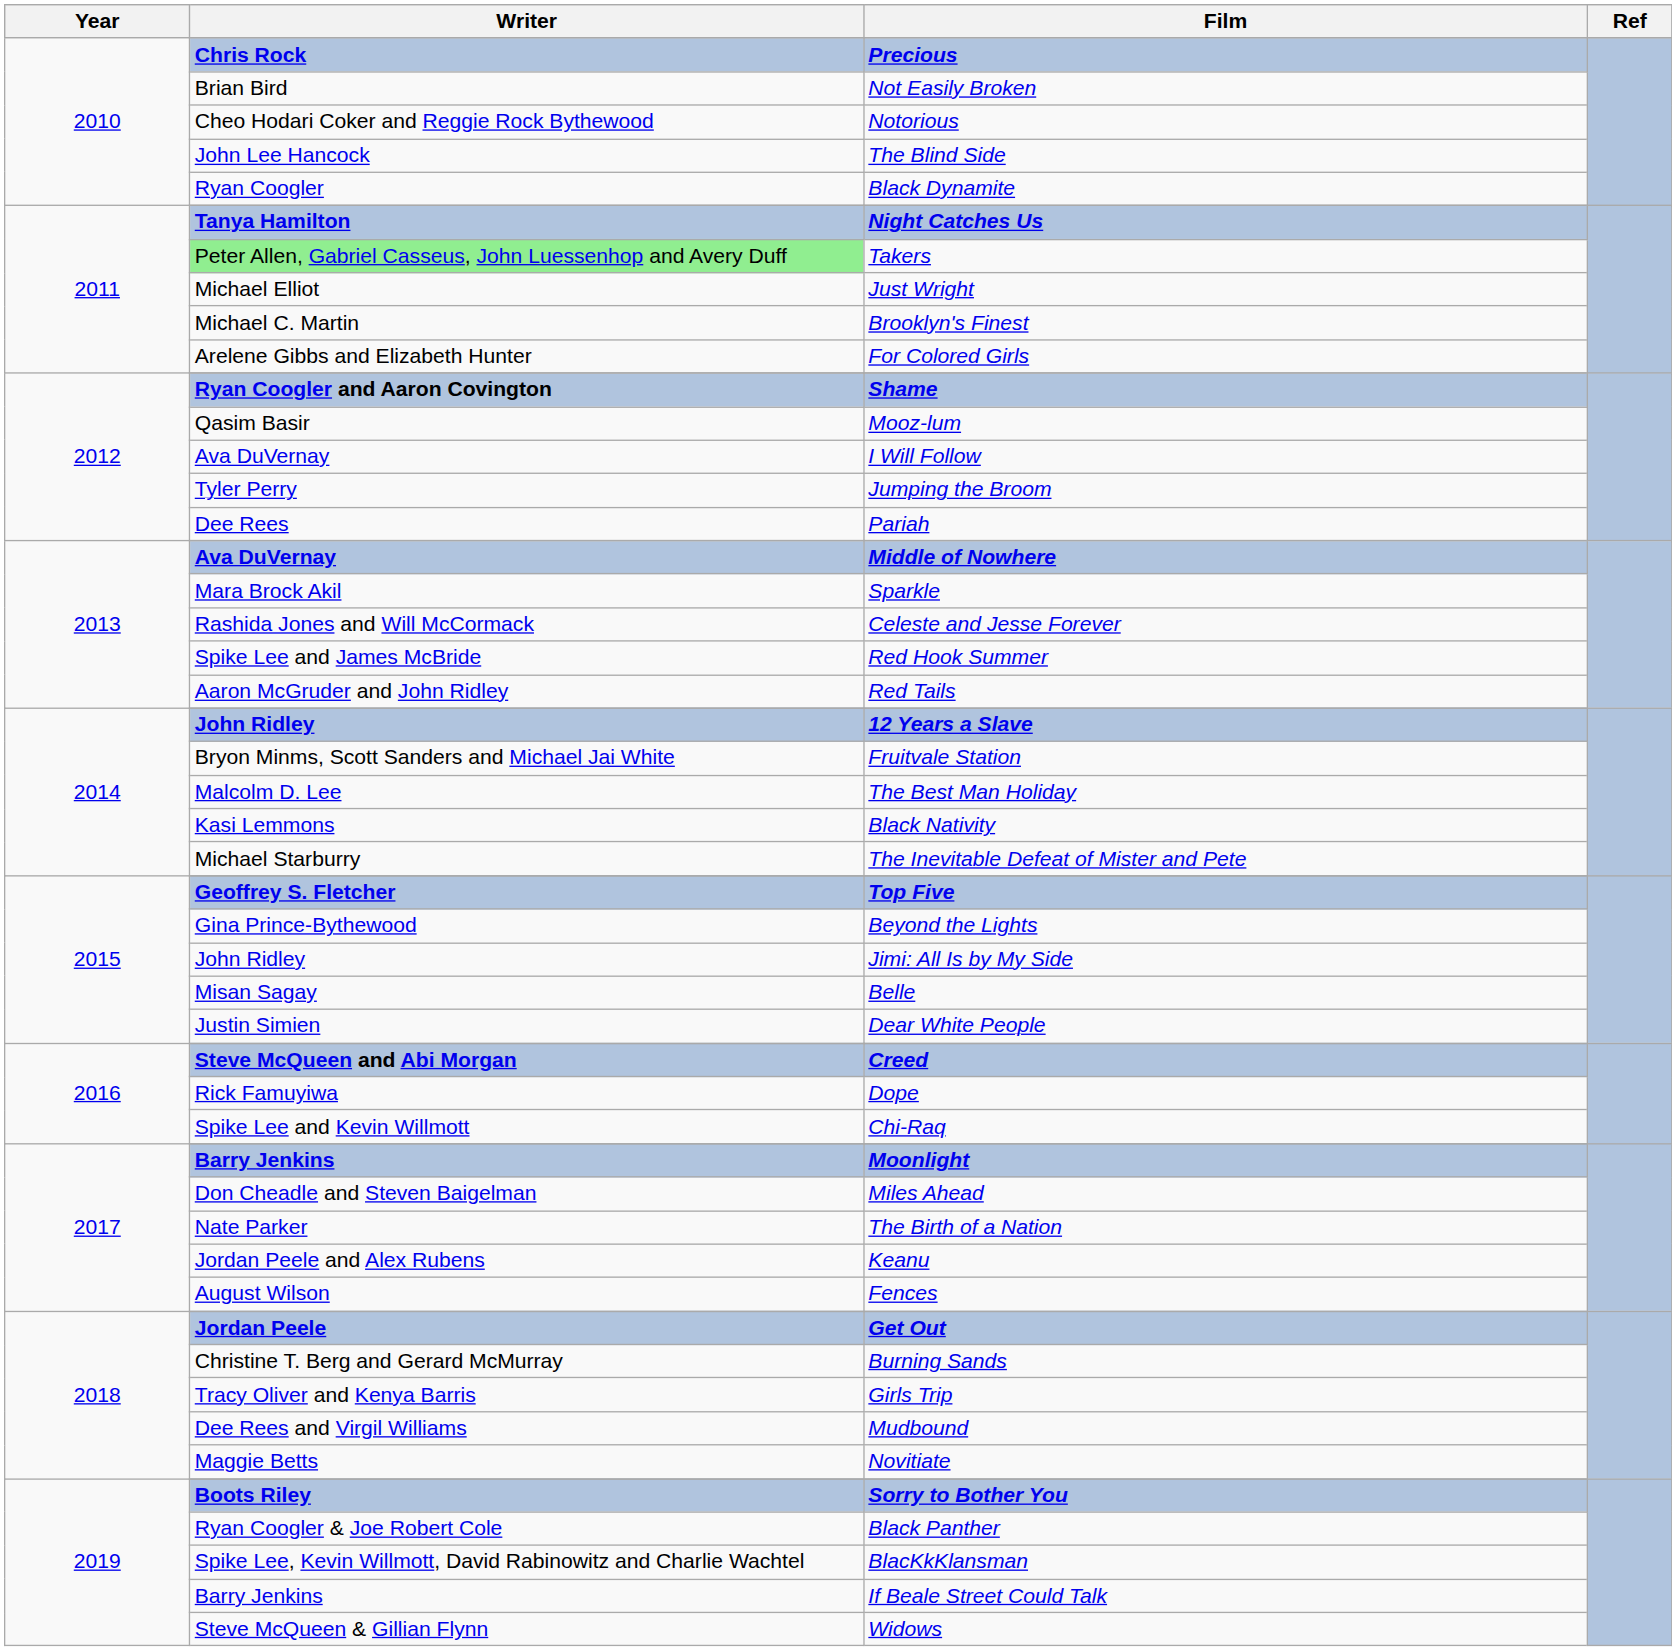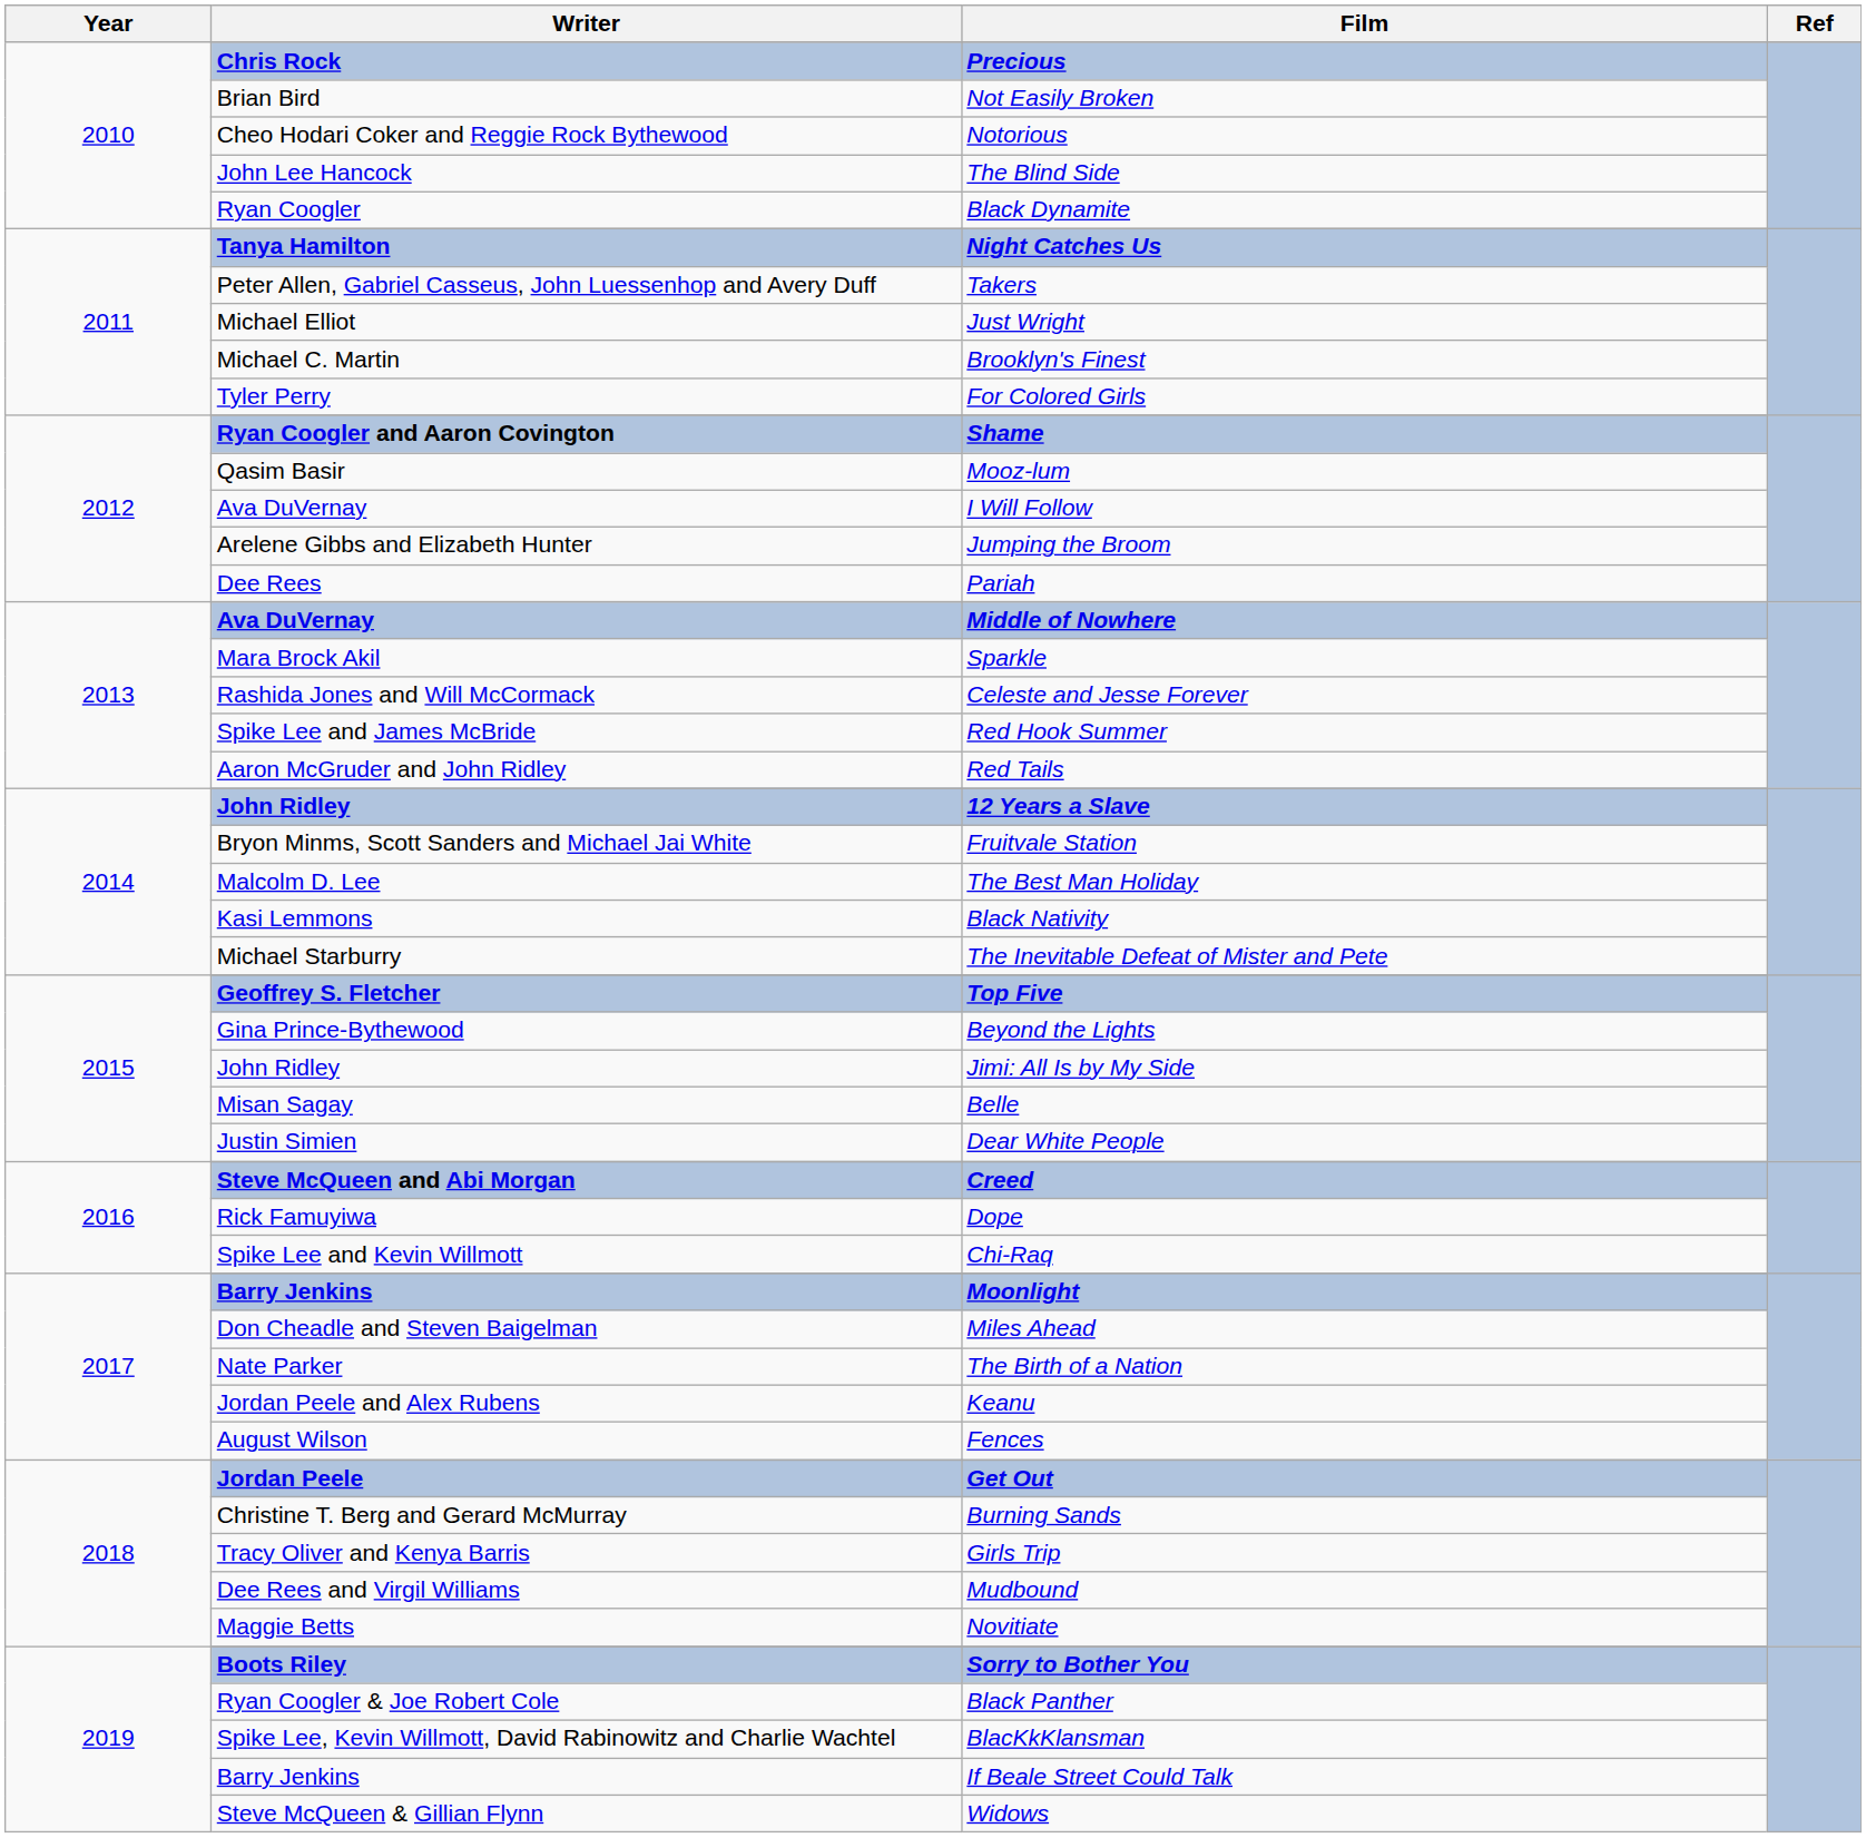Takers | Writer: lightgreen background -> no background
For Colored Girls | Writer: Arelene Gibbs and Elizabeth Hunter -> Tyler Perry
Jumping the Broom | Writer: Tyler Perry -> Arelene Gibbs and Elizabeth Hunter
